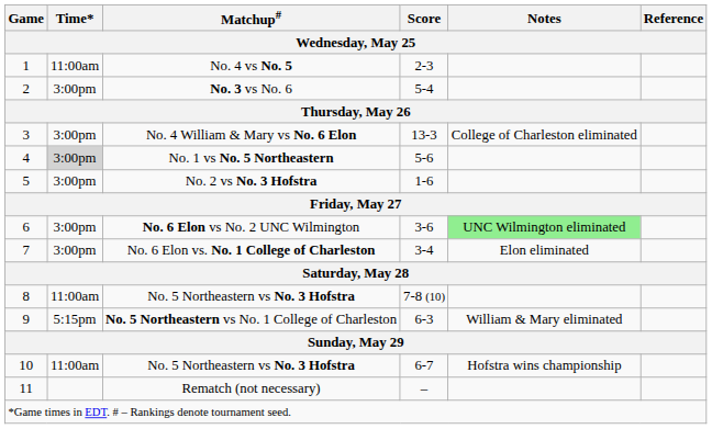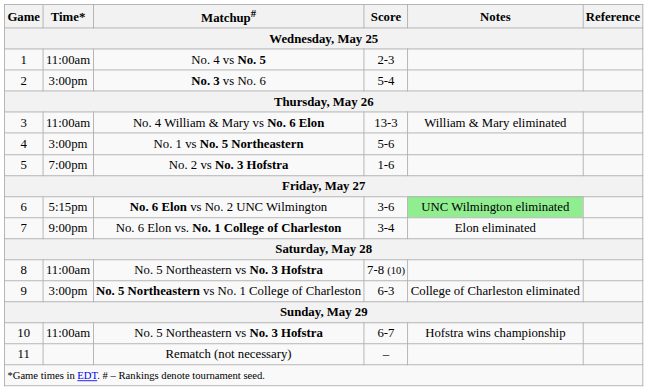No. 4 William & Mary vs No. 6 Elon | Time*: 3:00pm -> 11:00am
No. 4 William & Mary vs No. 6 Elon | Notes: College of Charleston eliminated -> William & Mary eliminated
No. 1 vs No. 5 Northeastern | Time*: lightgrey background -> no background
No. 2 vs No. 3 Hofstra | Time*: 3:00pm -> 7:00pm
No. 6 Elon vs No. 2 UNC Wilmington | Time*: 3:00pm -> 5:15pm
No. 6 Elon vs. No. 1 College of Charleston | Time*: 3:00pm -> 9:00pm
No. 5 Northeastern vs No. 1 College of Charleston | Time*: 5:15pm -> 3:00pm
No. 5 Northeastern vs No. 1 College of Charleston | Notes: William & Mary eliminated -> College of Charleston eliminated
